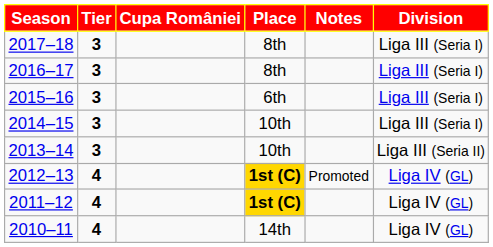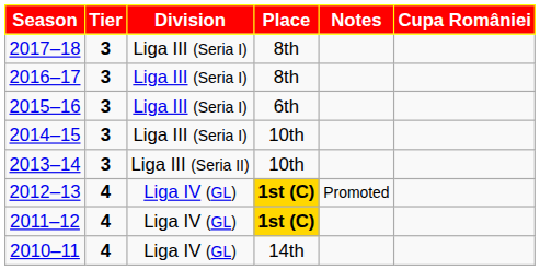columns swapped: Division <-> Cupa României
